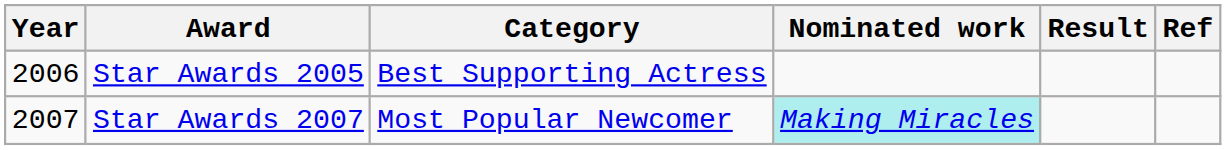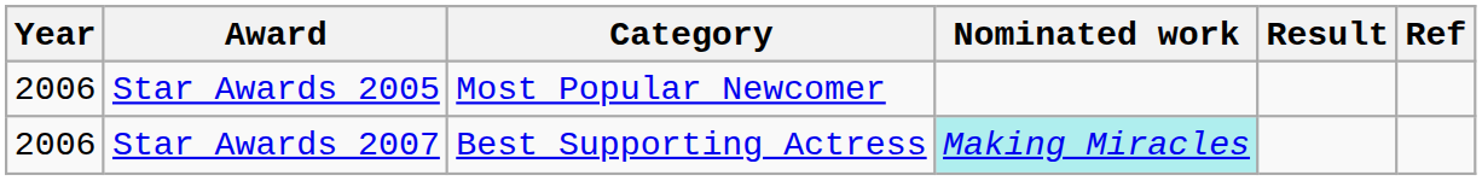Star Awards 2005 | Category: Best Supporting Actress -> Most Popular Newcomer
Star Awards 2007 | Year: 2007 -> 2006
Star Awards 2007 | Category: Most Popular Newcomer -> Best Supporting Actress
